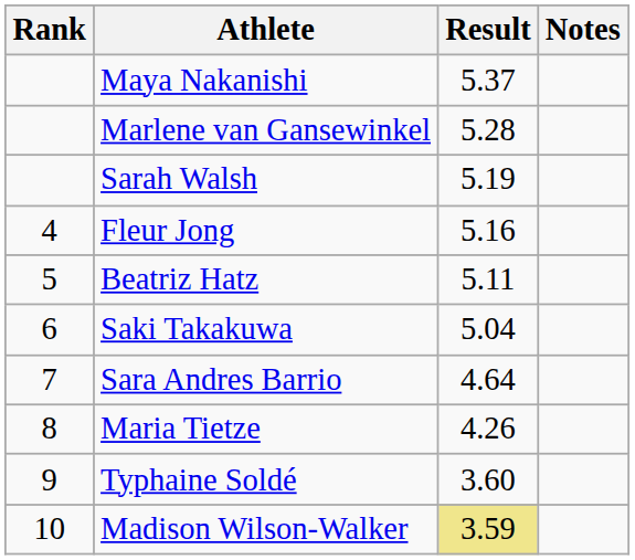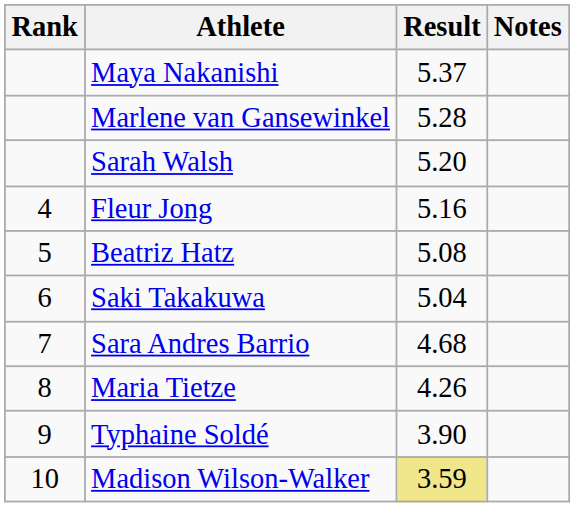Sarah Walsh | Result: 5.19 -> 5.20
Beatriz Hatz | Result: 5.11 -> 5.08
Sara Andres Barrio | Result: 4.64 -> 4.68
Typhaine Soldé | Result: 3.60 -> 3.90
